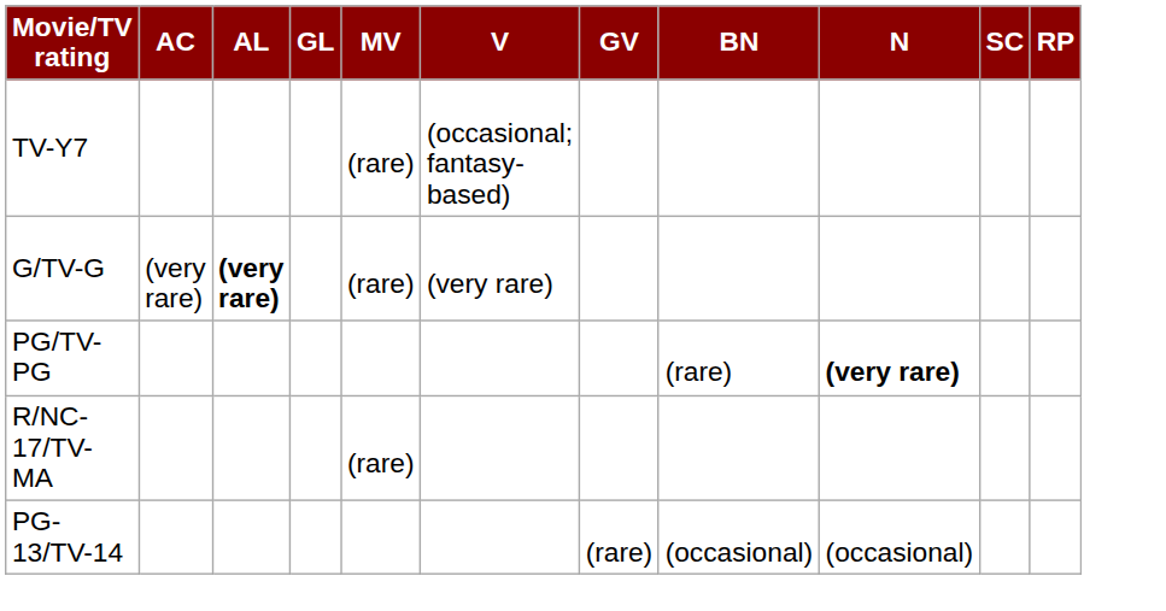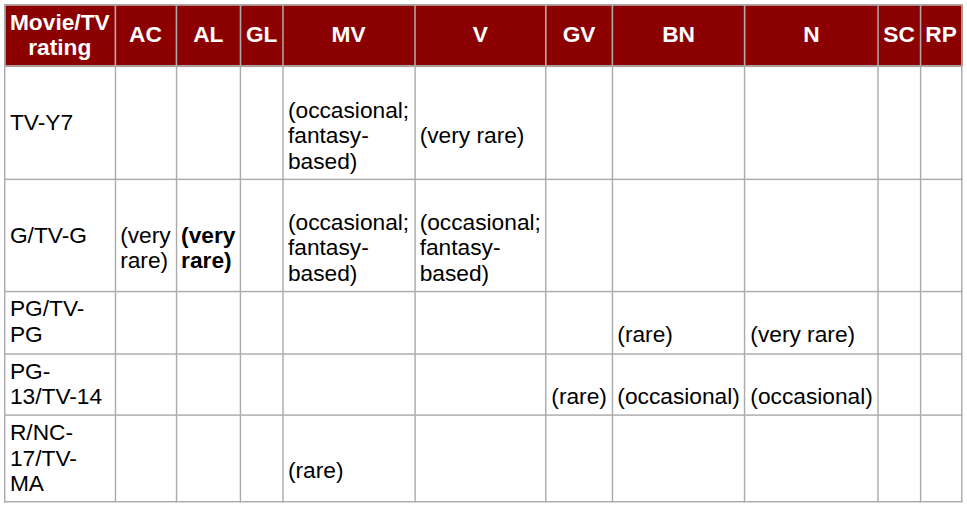TV-Y7 | MV: (rare) -> (occasional; fantasy-based)
TV-Y7 | V: (occasional; fantasy-based) -> (very rare)
G/TV-G | MV: (rare) -> (occasional; fantasy-based)
G/TV-G | V: (very rare) -> (occasional; fantasy-based)
PG/TV-PG | N: bold -> normal
rows swapped: PG-13/TV-14 <-> R/NC-17/TV-MA
